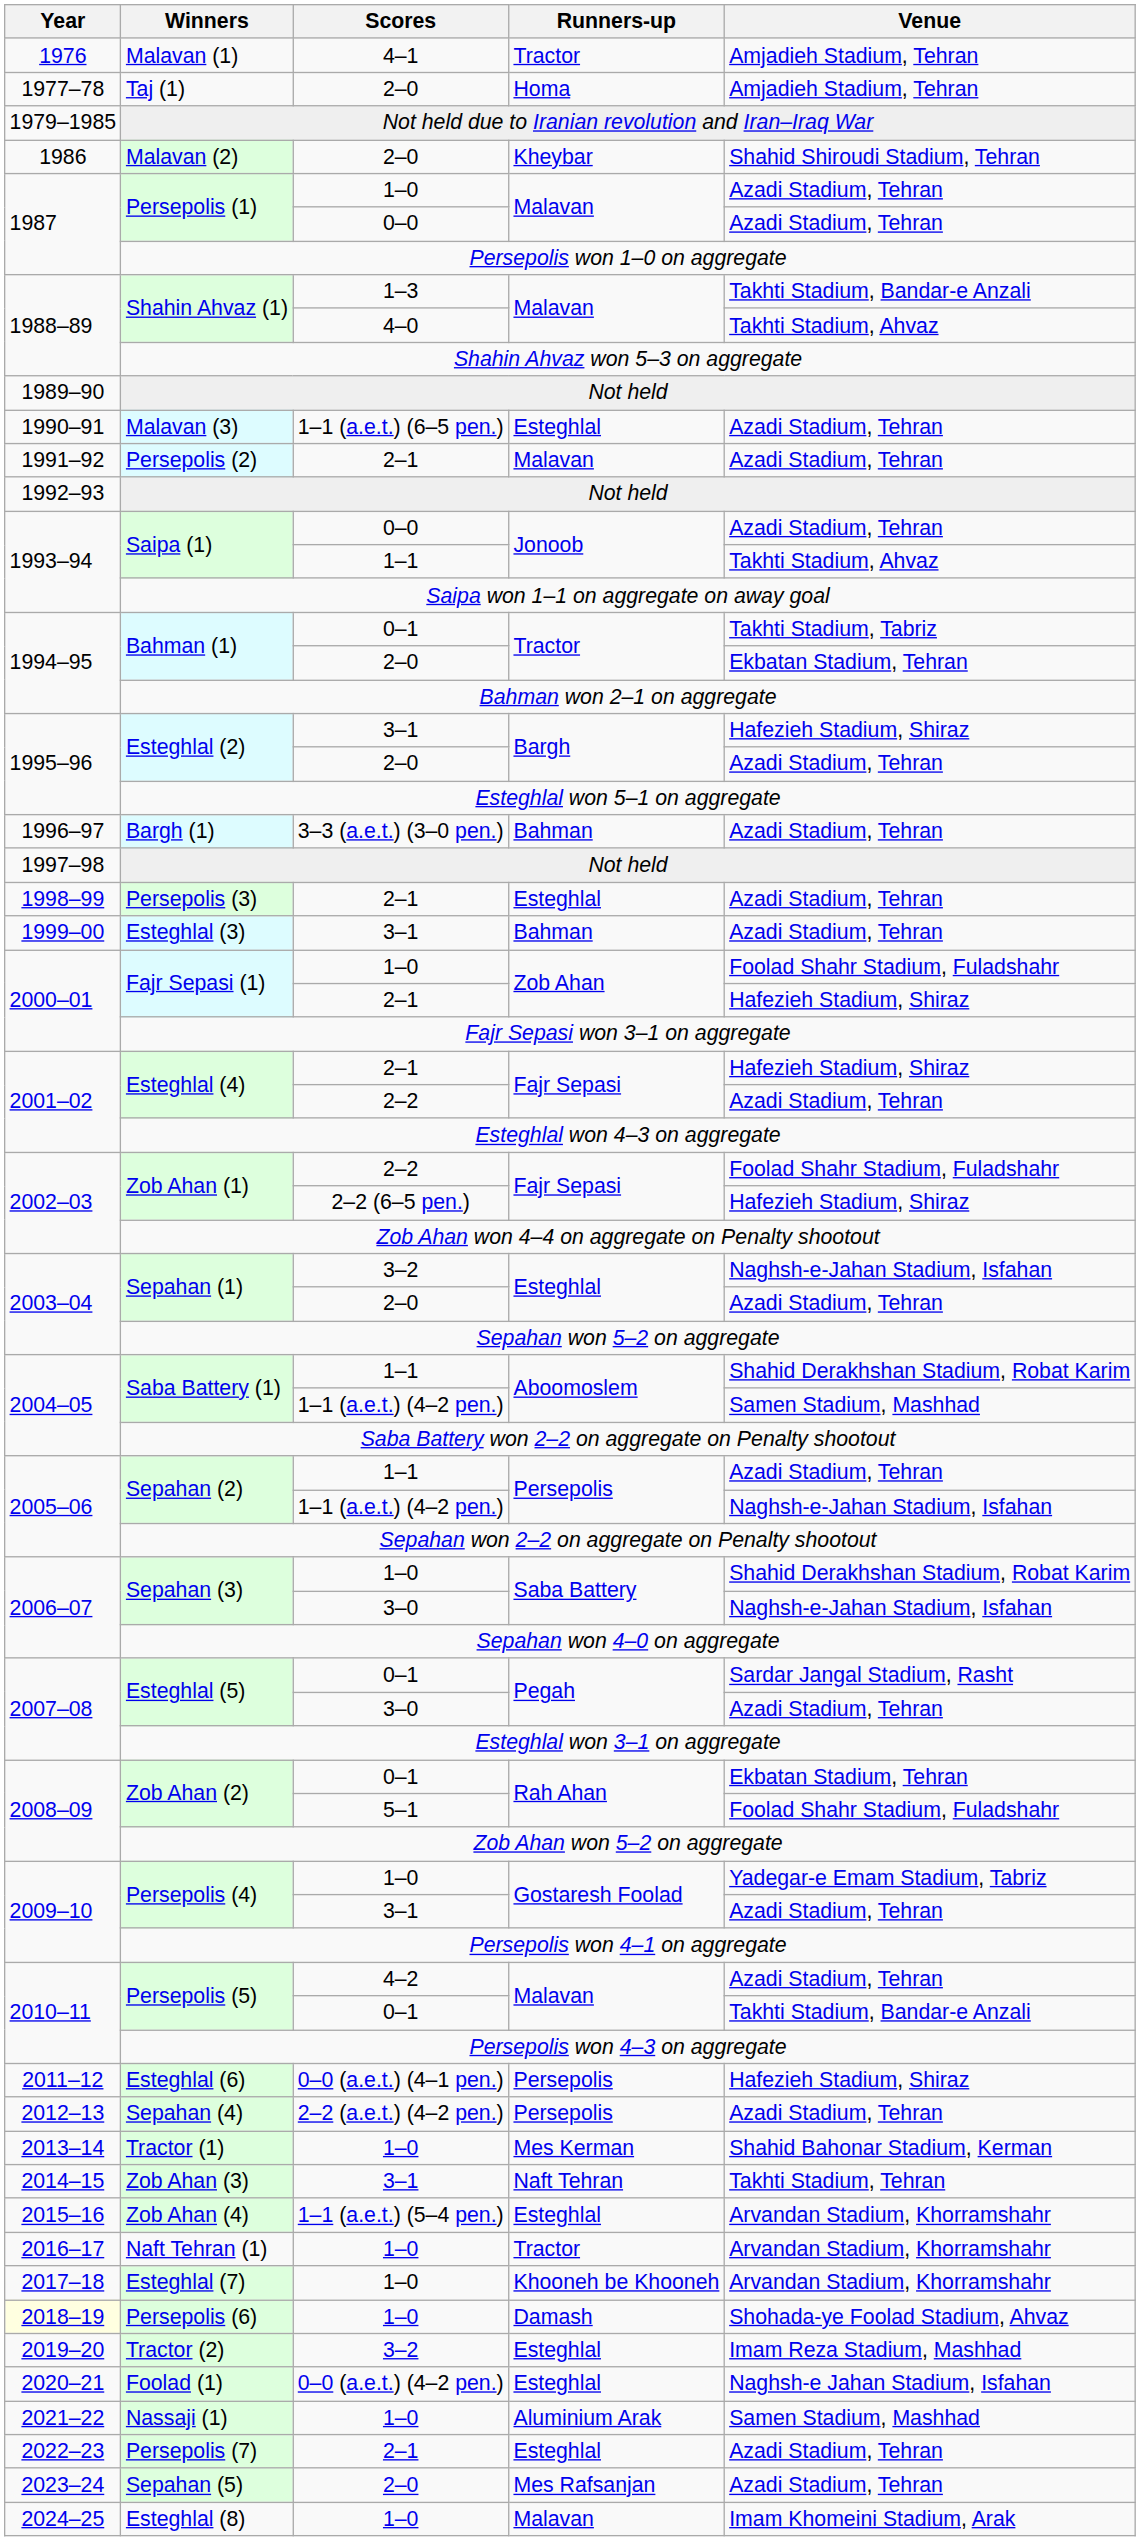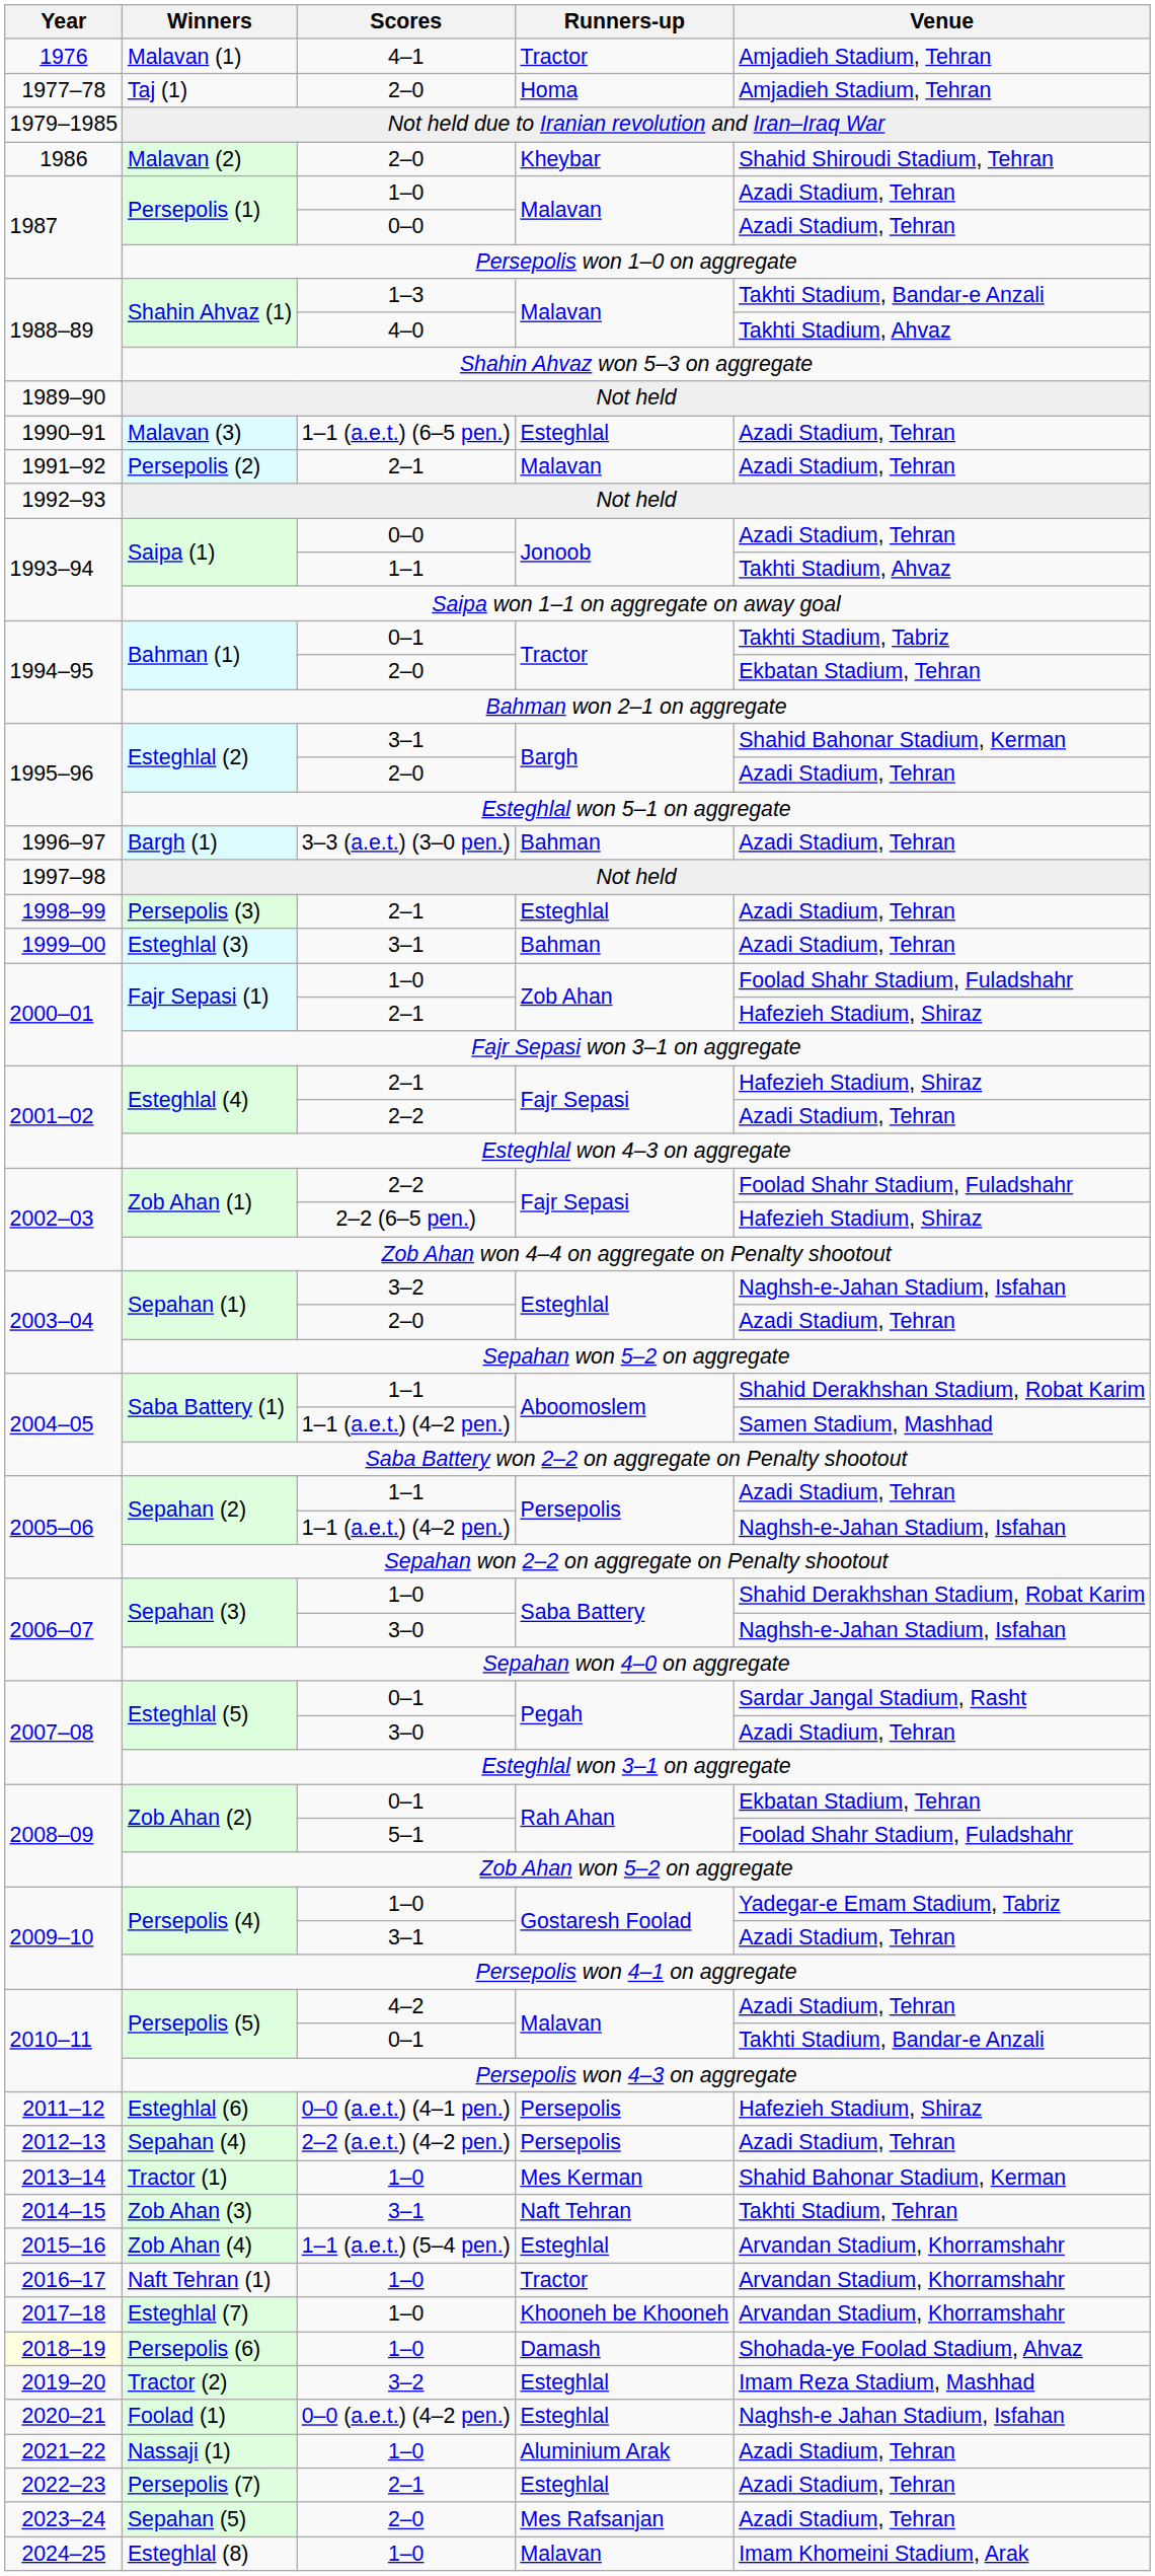Esteghlal (2) / 3–1 | Venue: Hafezieh Stadium, Shiraz -> Shahid Bahonar Stadium, Kerman
Nassaji (1) | Venue: Samen Stadium, Mashhad -> Azadi Stadium, Tehran
